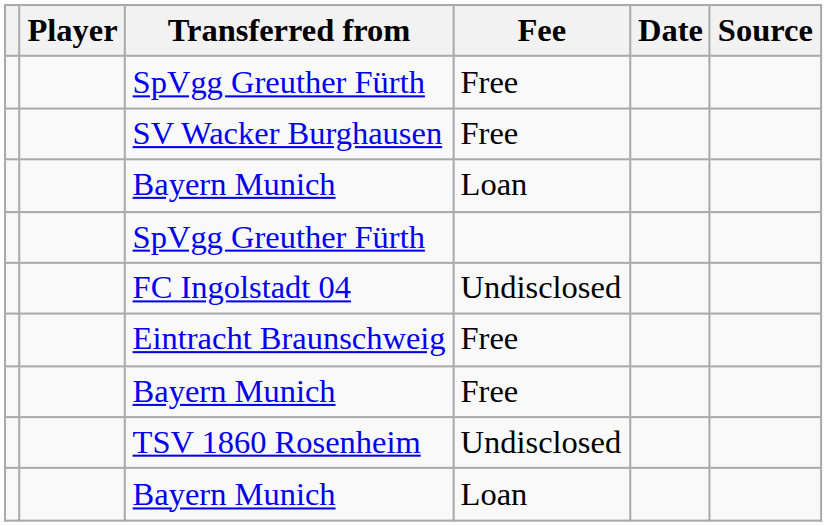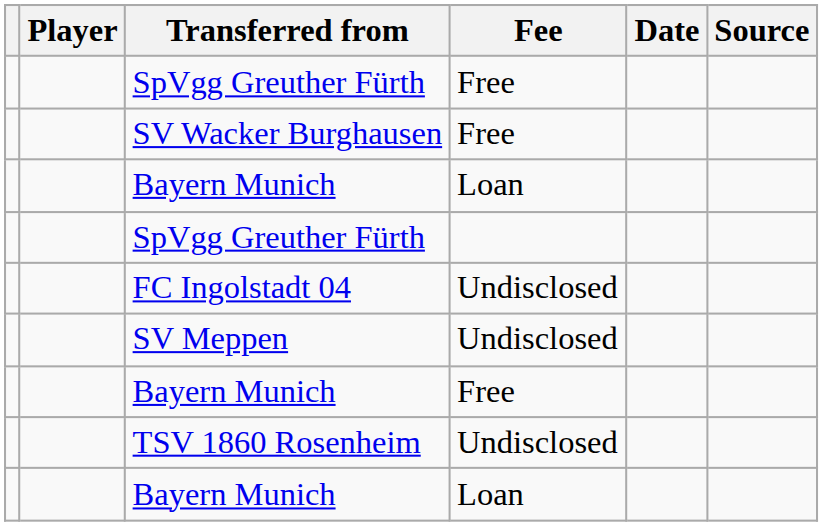+ row: SV Meppen | Undisclosed
- row: Eintracht Braunschweig | Free
